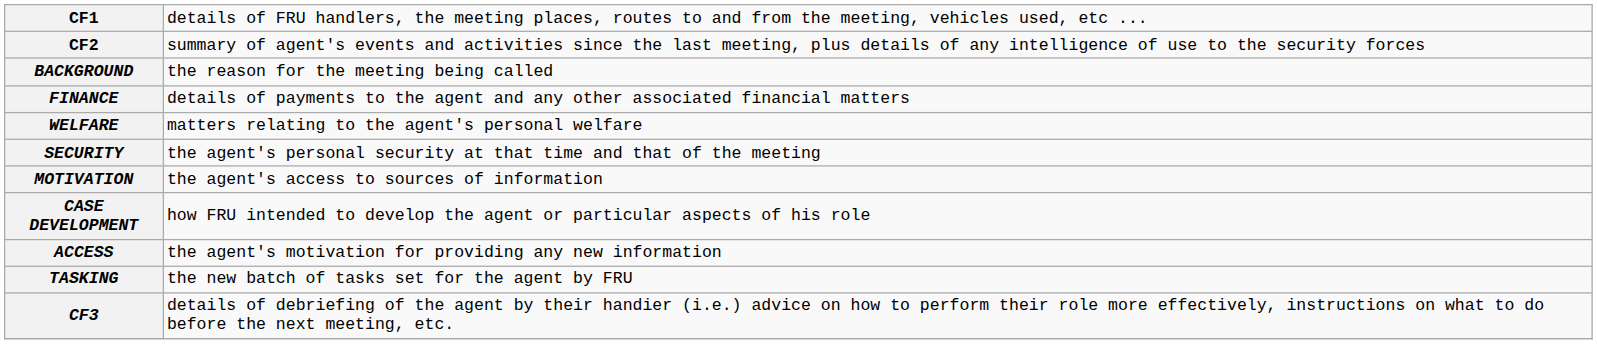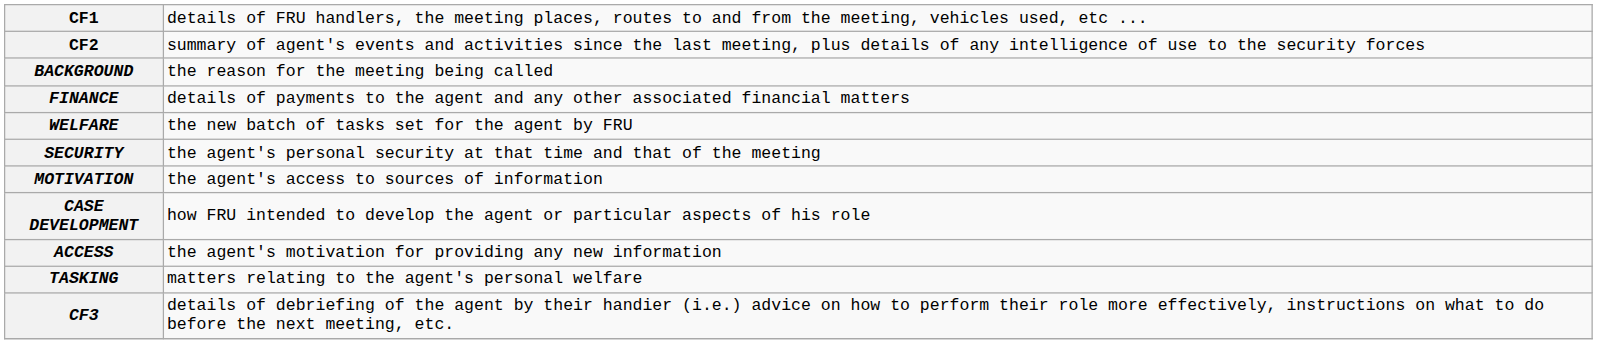WELFARE | column 2: matters relating to the agent's personal welfare -> the new batch of tasks set for the agent by FRU
TASKING | column 2: the new batch of tasks set for the agent by FRU -> matters relating to the agent's personal welfare
